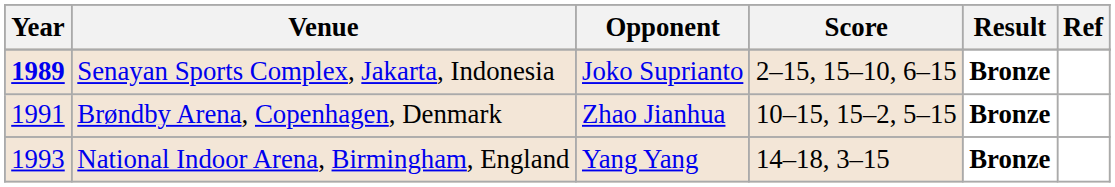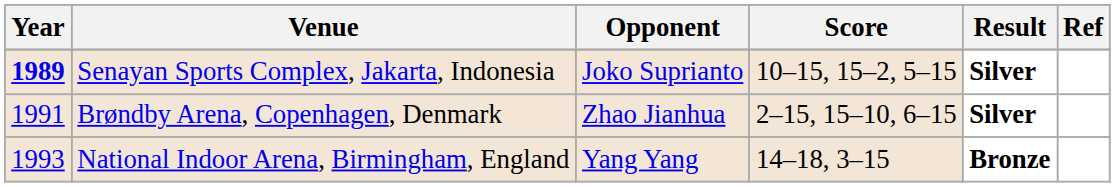Senayan Sports Complex, Jakarta, Indonesia | Score: 2–15, 15–10, 6–15 -> 10–15, 15–2, 5–15
Senayan Sports Complex, Jakarta, Indonesia | Result: Bronze -> Silver
Brøndby Arena, Copenhagen, Denmark | Score: 10–15, 15–2, 5–15 -> 2–15, 15–10, 6–15
Brøndby Arena, Copenhagen, Denmark | Result: Bronze -> Silver
